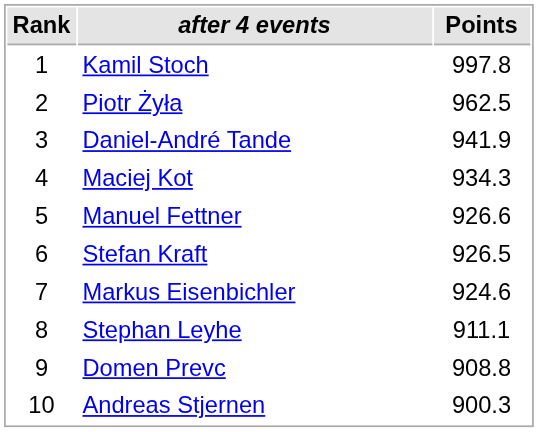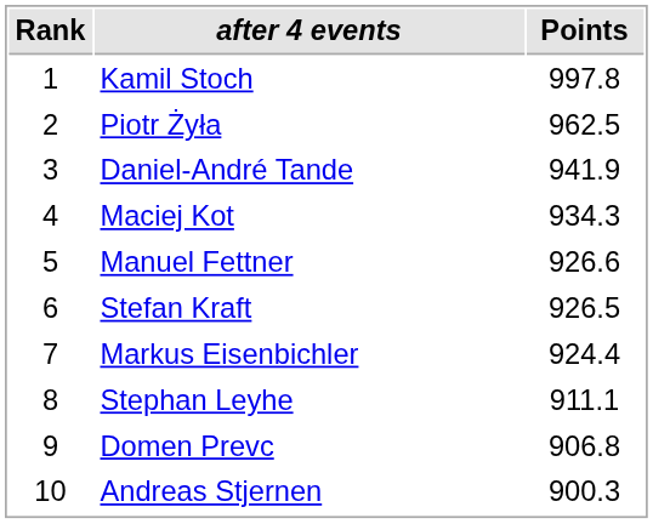Markus Eisenbichler | Points: 924.6 -> 924.4
Domen Prevc | Points: 908.8 -> 906.8
